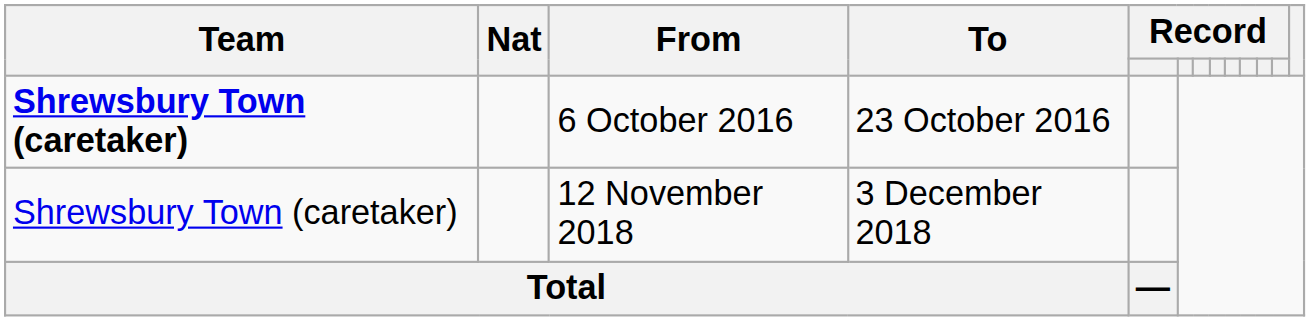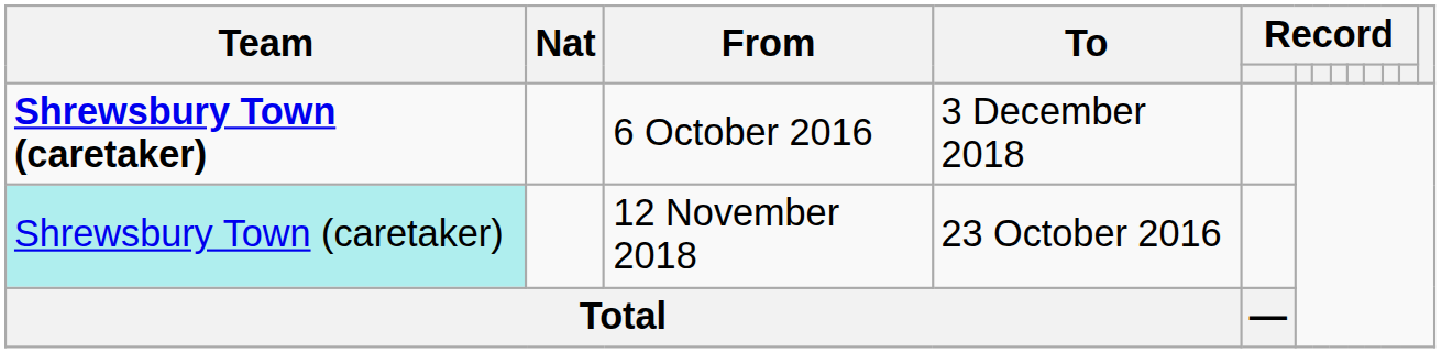6 October 2016 | To: 23 October 2016 -> 3 December 2018
12 November 2018 | Team: no background -> paleturquoise background
12 November 2018 | To: 3 December 2018 -> 23 October 2016
